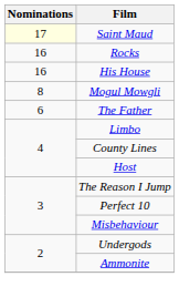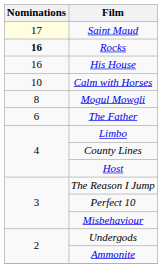Rocks | Nominations: normal -> bold
+ row: 10 | Calm with Horses
